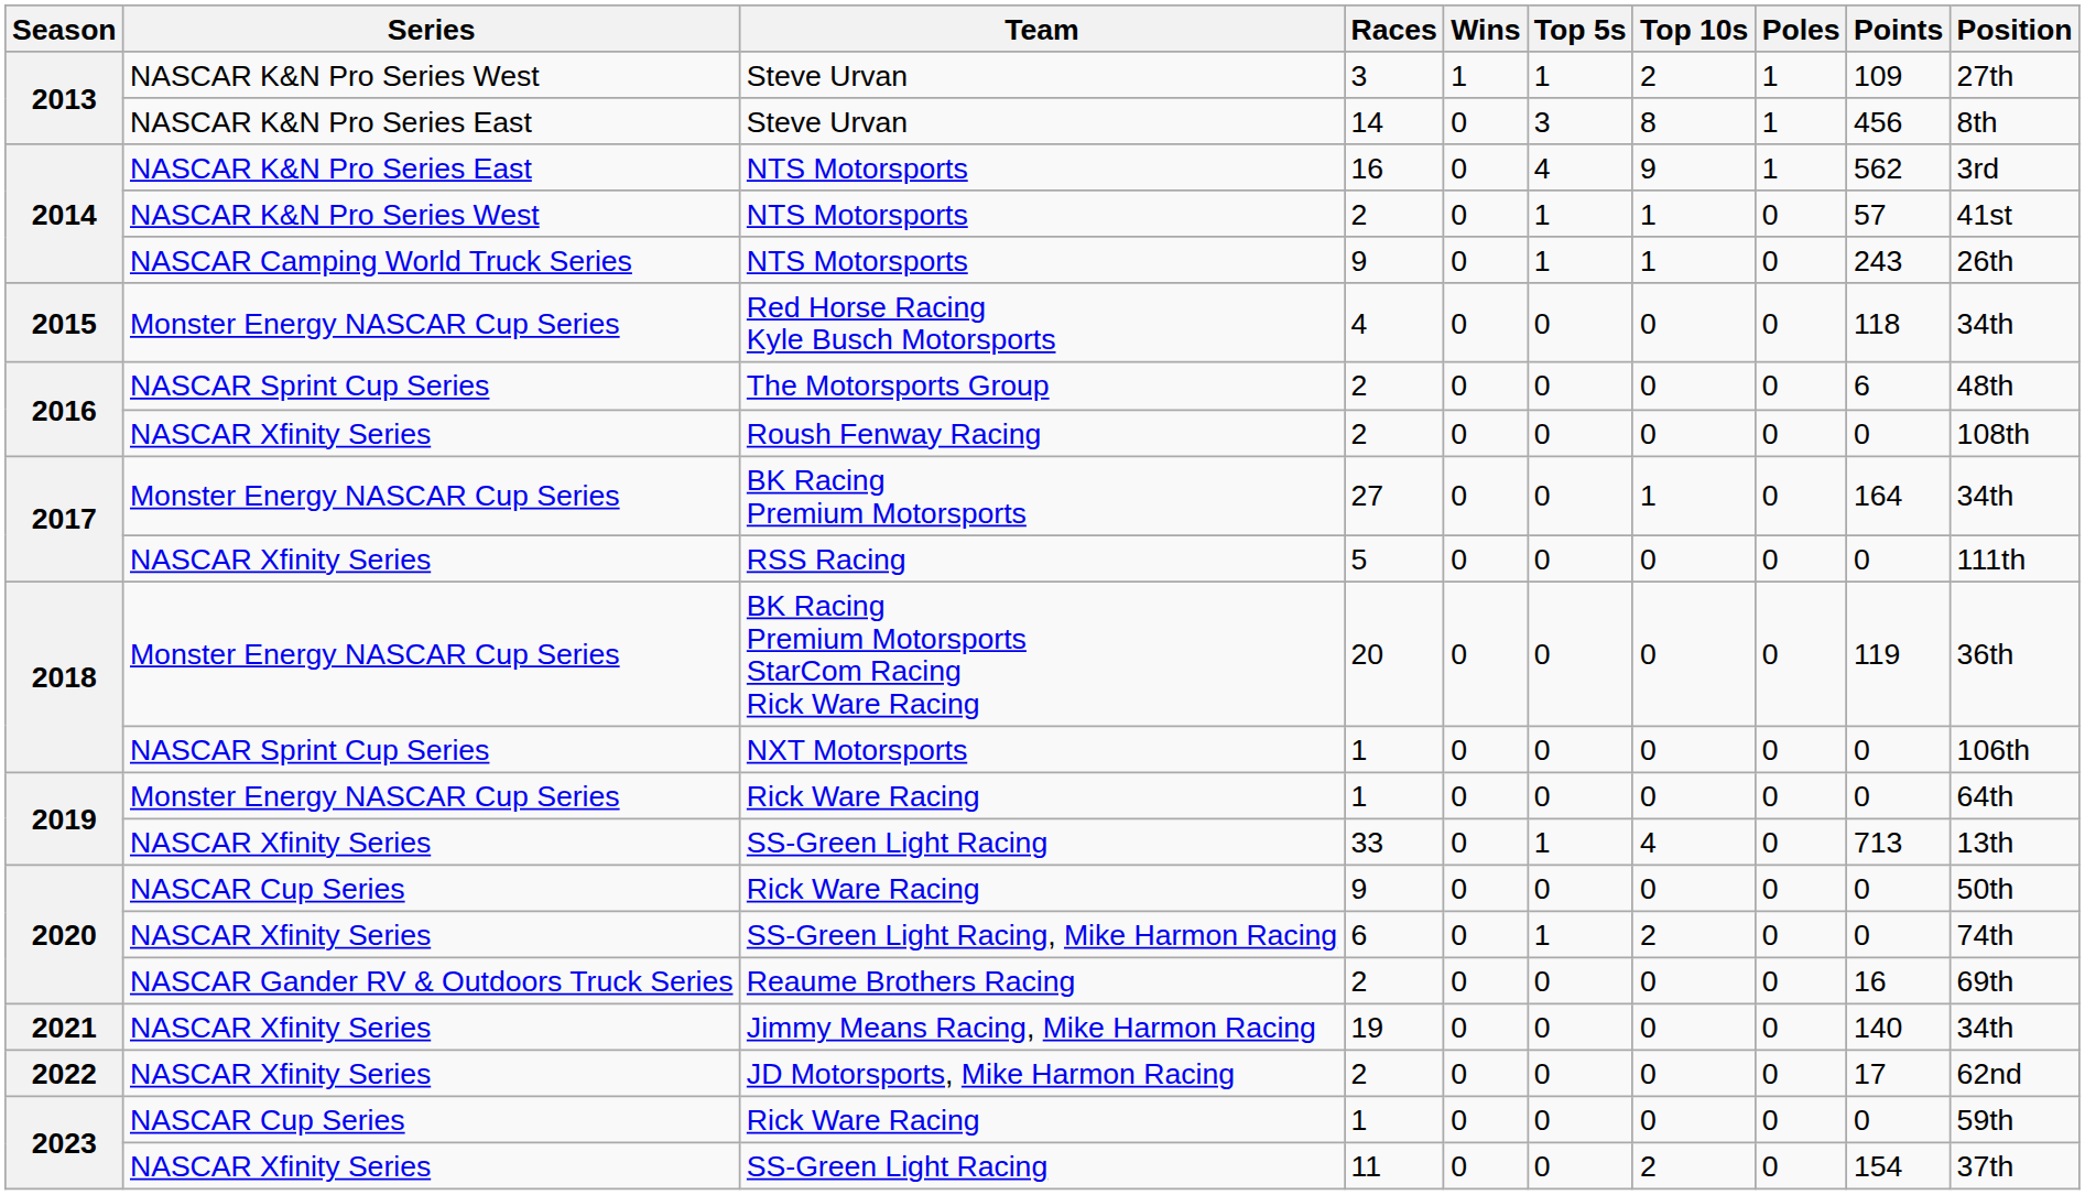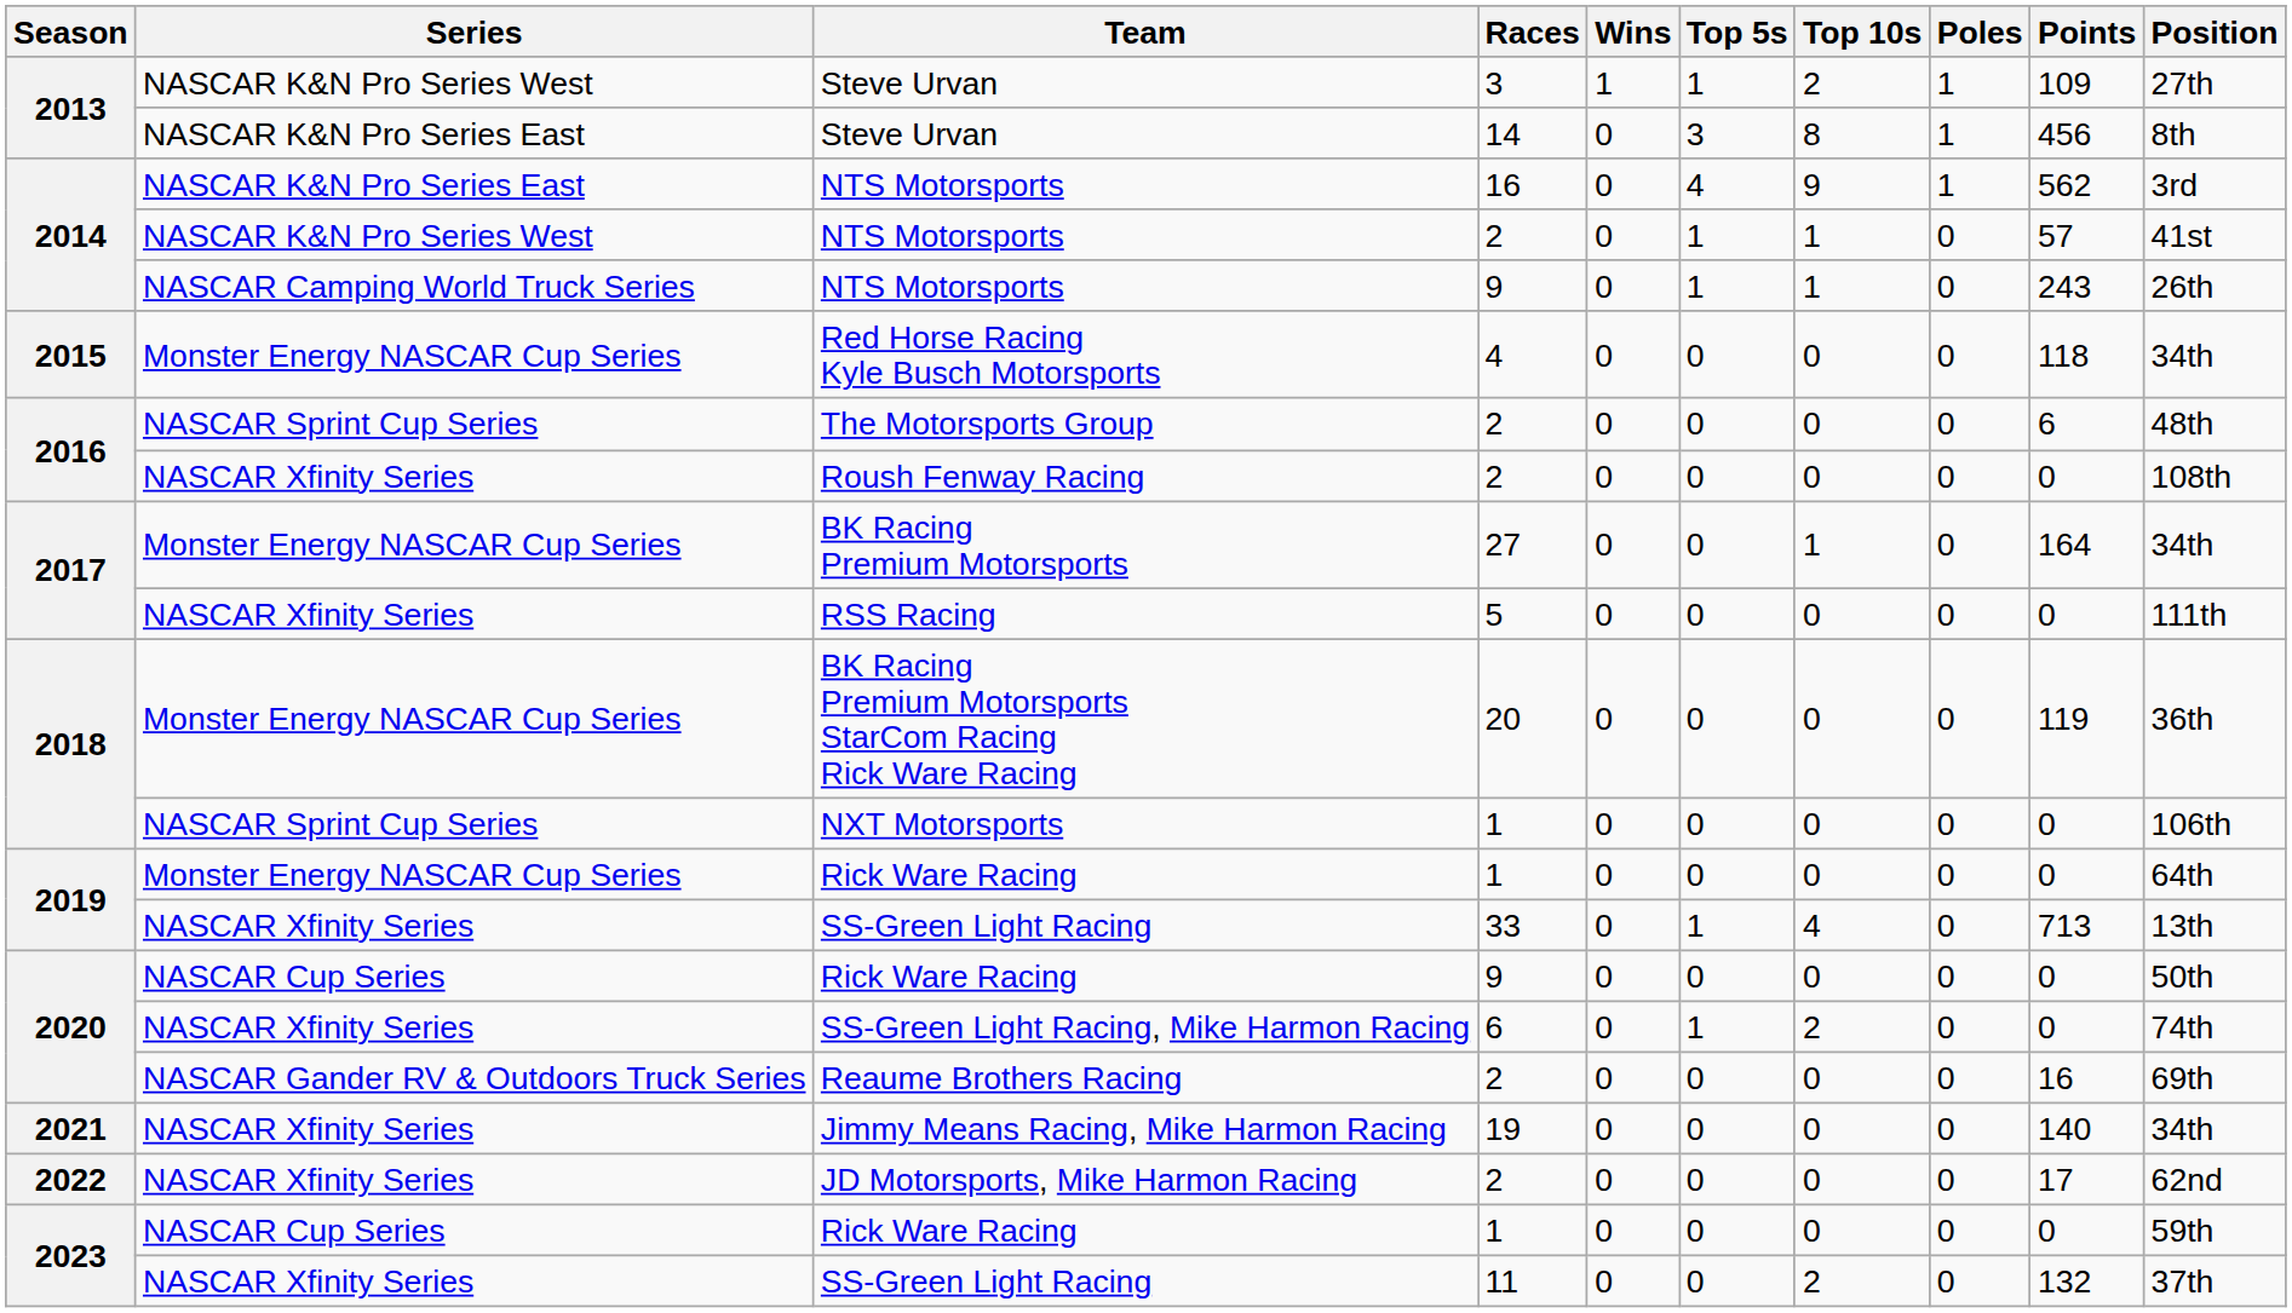SS-Green Light Racing / 11 | Points: 154 -> 132
